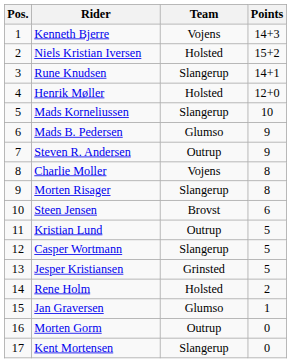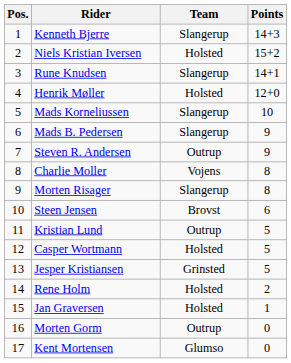Kenneth Bjerre | Team: Vojens -> Slangerup
Mads B. Pedersen | Team: Glumso -> Slangerup
Casper Wortmann | Team: Slangerup -> Holsted
Jan Graversen | Team: Glumso -> Holsted
Kent Mortensen | Team: Slangerup -> Glumso
